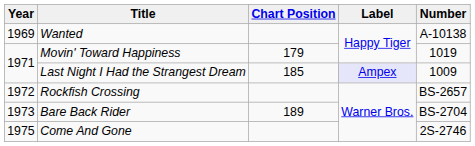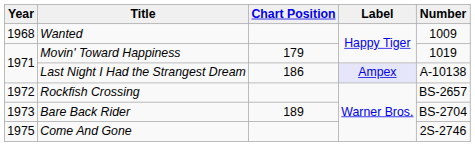Wanted | Year: 1969 -> 1968
Wanted | Number: A-10138 -> 1009
Last Night I Had the Strangest Dream | Chart Position: 185 -> 186
Last Night I Had the Strangest Dream | Number: 1009 -> A-10138
